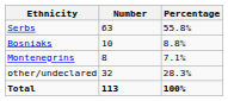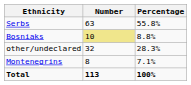Bosniaks | Number: no background -> khaki background
rows swapped: Montenegrins <-> other/undeclared
